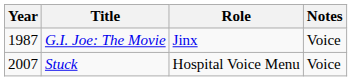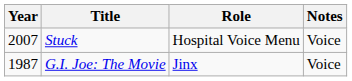rows swapped: G.I. Joe: The Movie <-> Stuck
